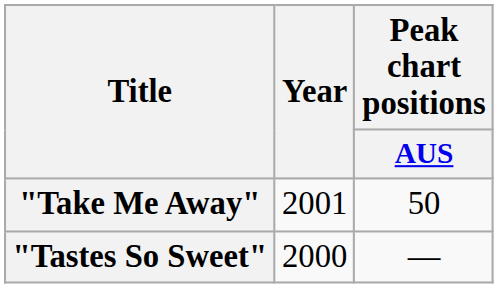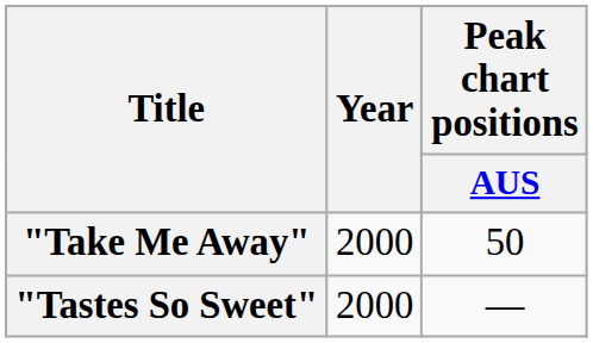"Take Me Away" | Year: 2001 -> 2000
